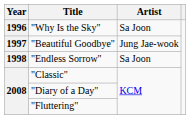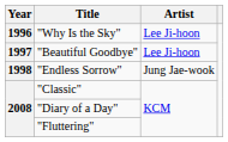"Why Is the Sky" | Artist: Sa Joon -> Lee Ji-hoon
"Beautiful Goodbye" | Artist: Jung Jae-wook -> Lee Ji-hoon
"Endless Sorrow" | Artist: Sa Joon -> Jung Jae-wook
